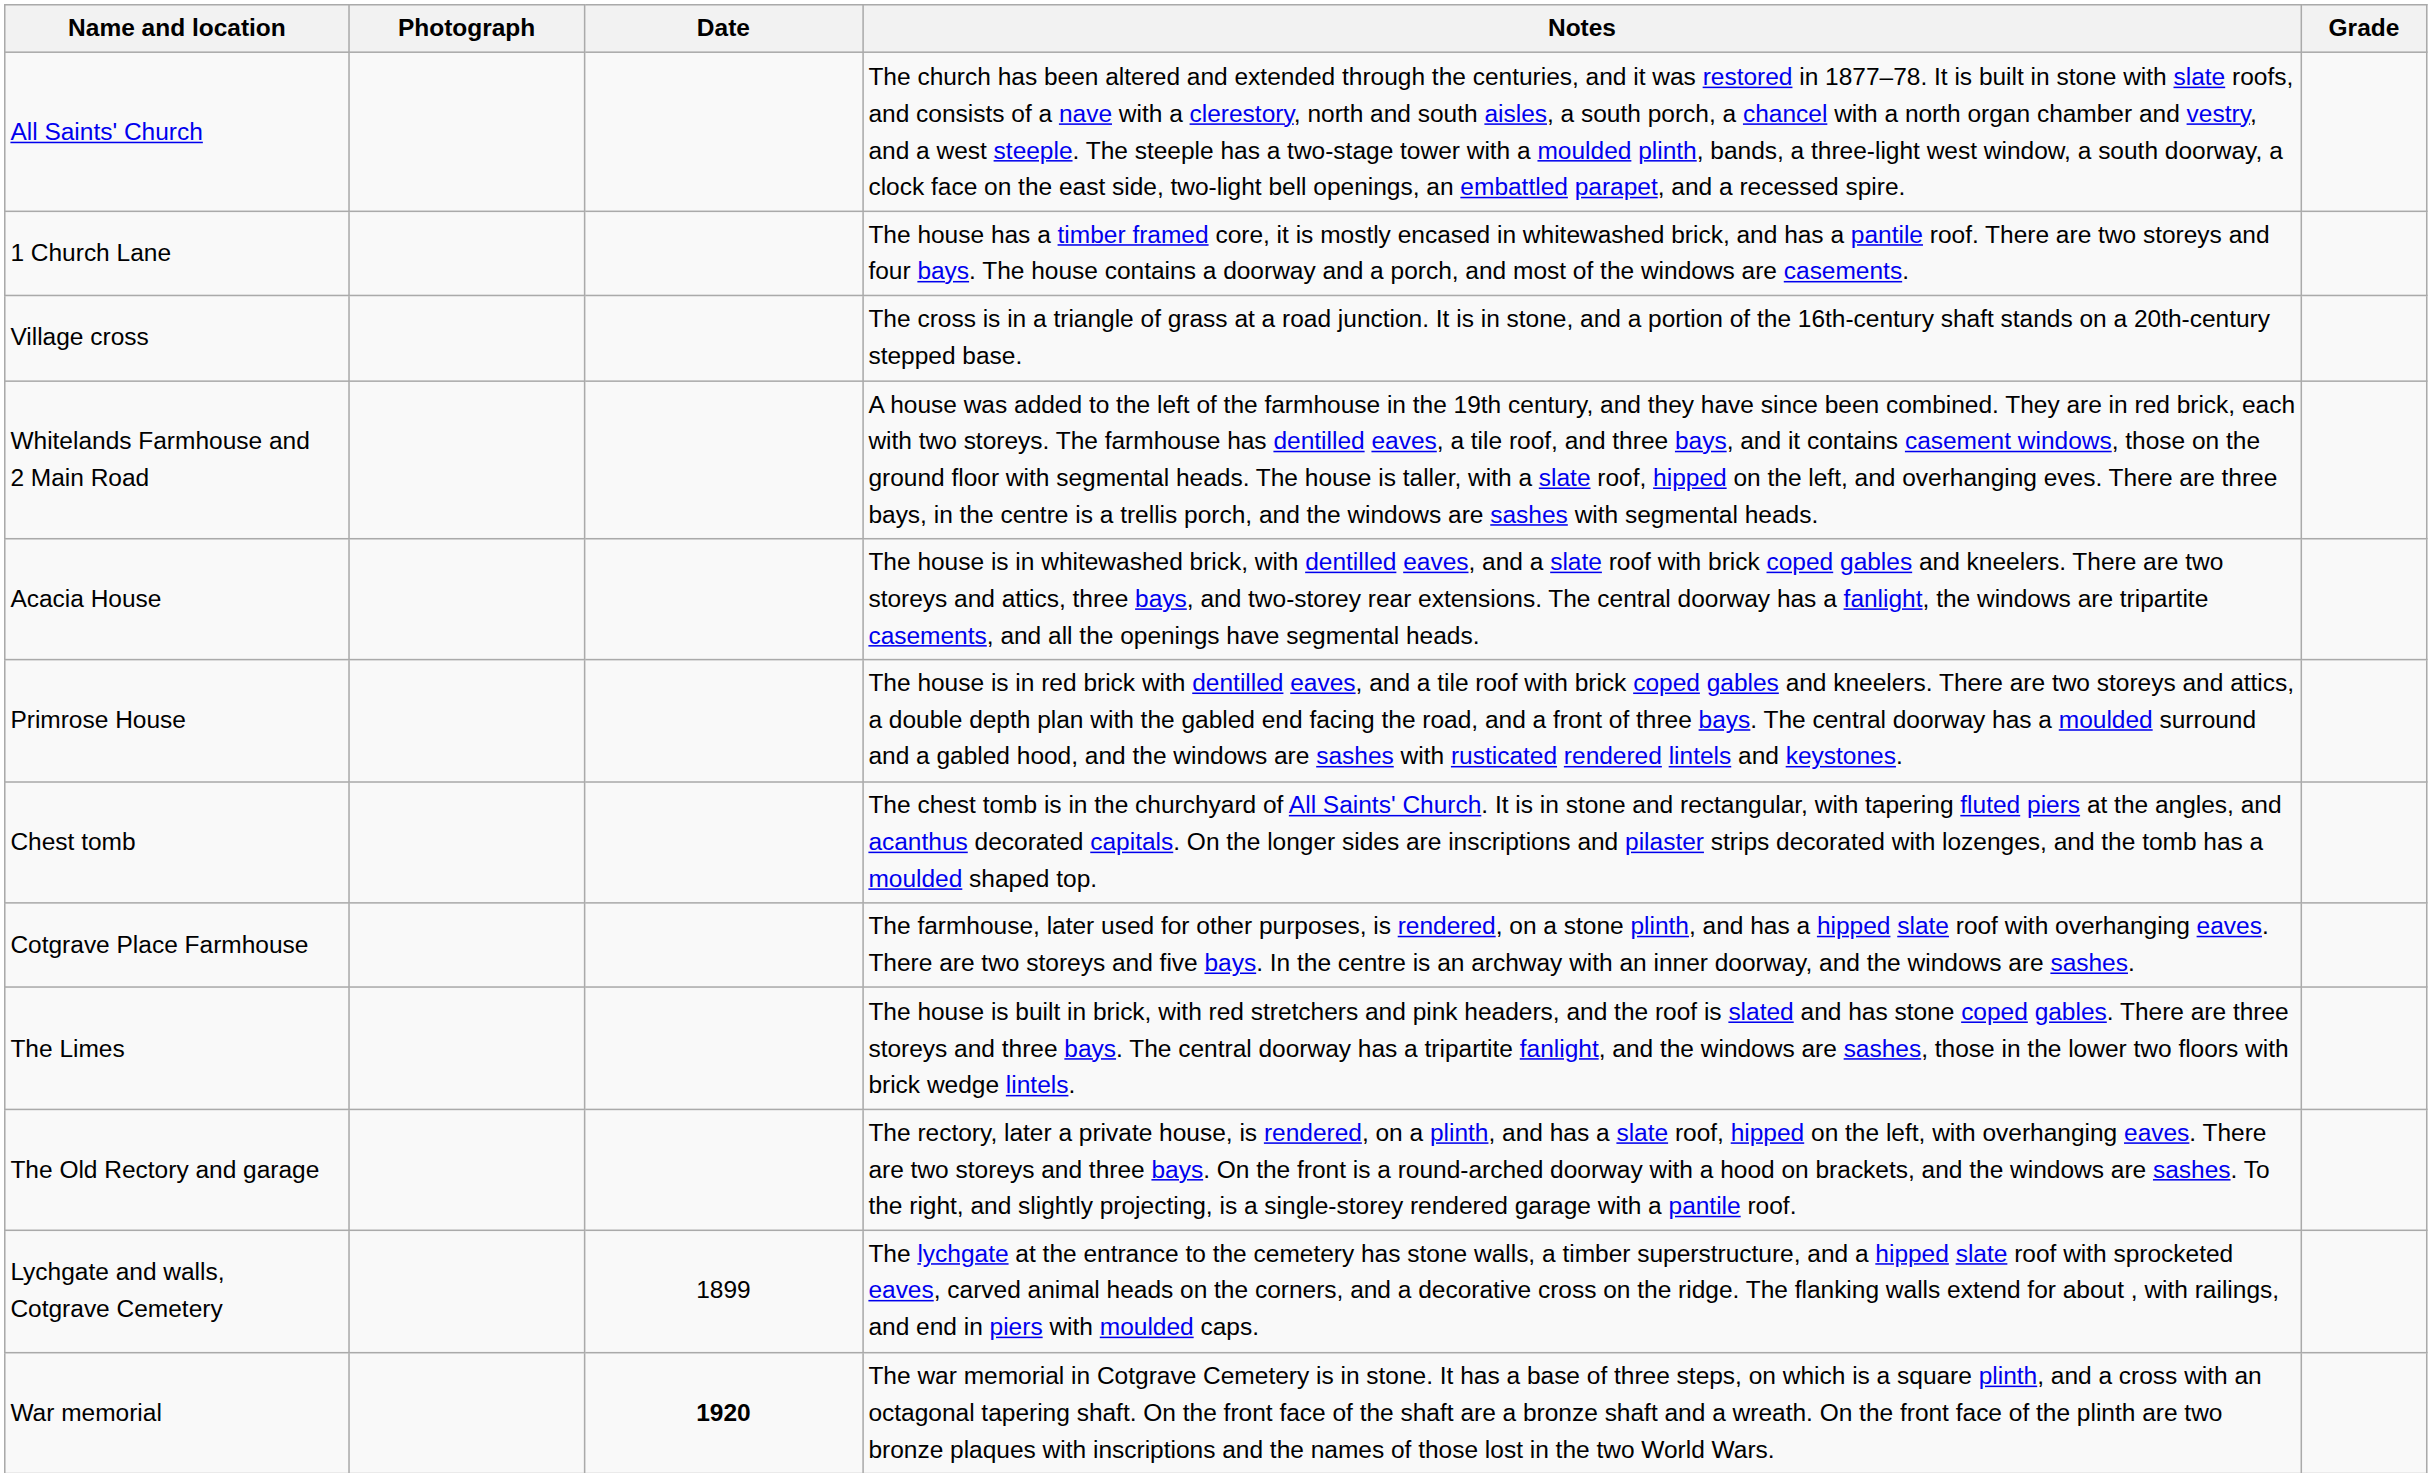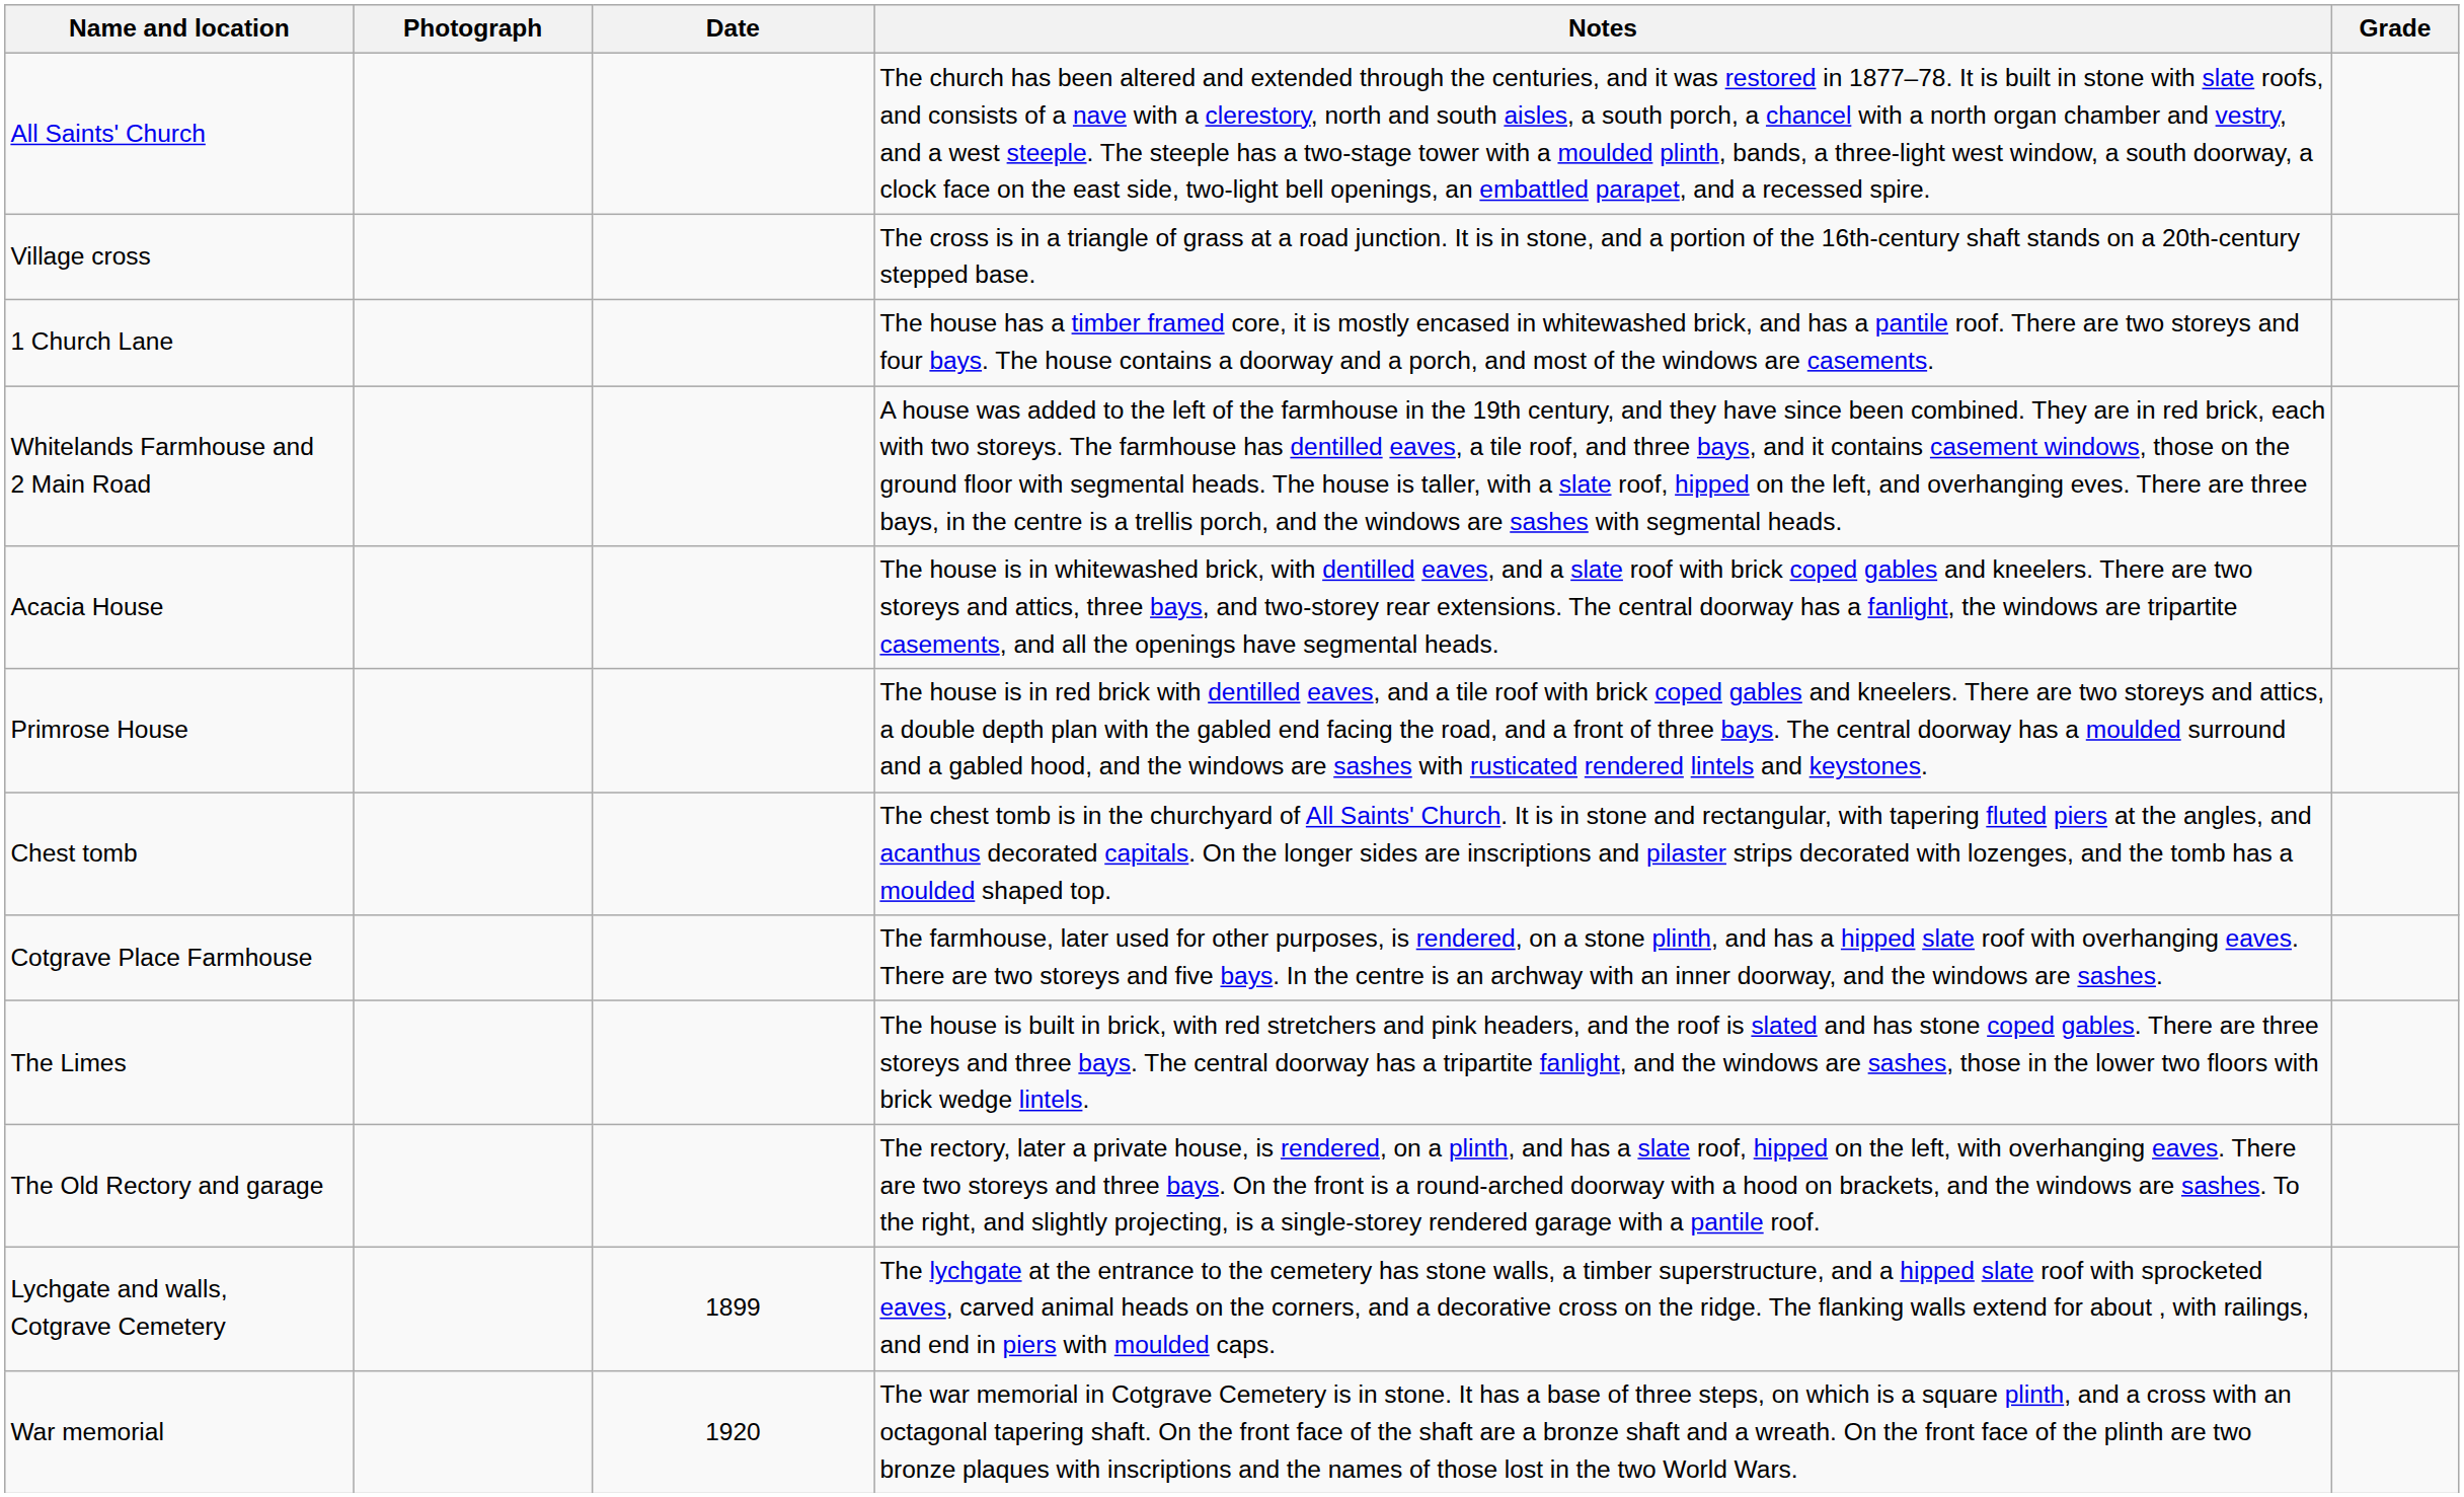rows swapped: Village cross <-> 1 Church Lane
War memorial | Date: bold -> normal
